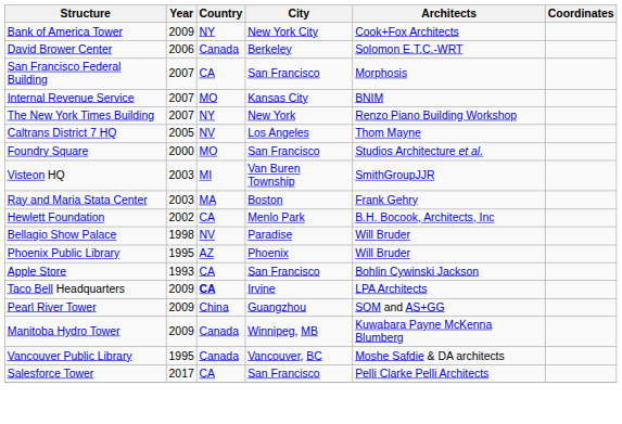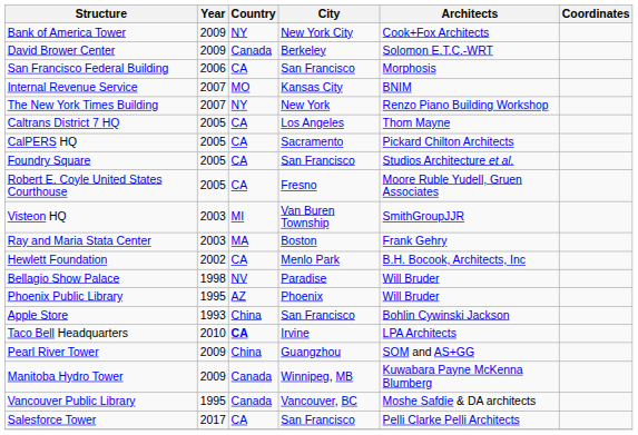David Brower Center | Year: 2006 -> 2009
San Francisco Federal Building | Year: 2007 -> 2006
Caltrans District 7 HQ | Country: NV -> CA
+ row: CalPERS HQ | 2005 | CA | Sacramento | Pickard Chilton Architects
Foundry Square | Year: 2000 -> 2005
Foundry Square | Country: MO -> CA
+ row: Robert E. Coyle United States Courthouse | 2005 | CA | Fresno | Moore Ruble Yudell, Gruen Associates
Apple Store | Country: CA -> China
Taco Bell Headquarters | Year: 2009 -> 2010
